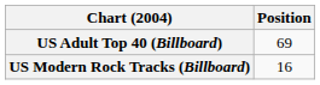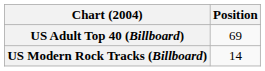US Modern Rock Tracks (Billboard) | Position: 16 -> 14
